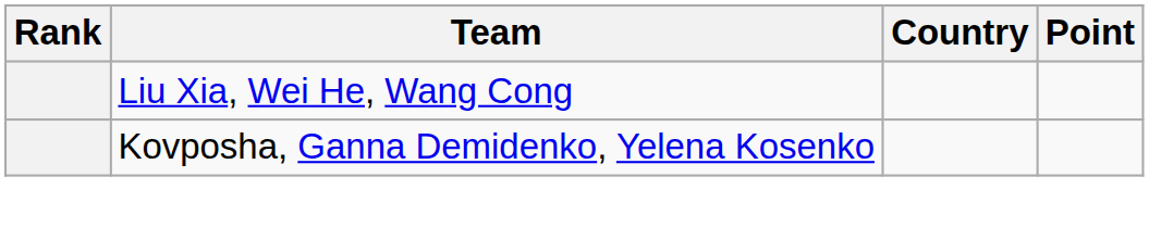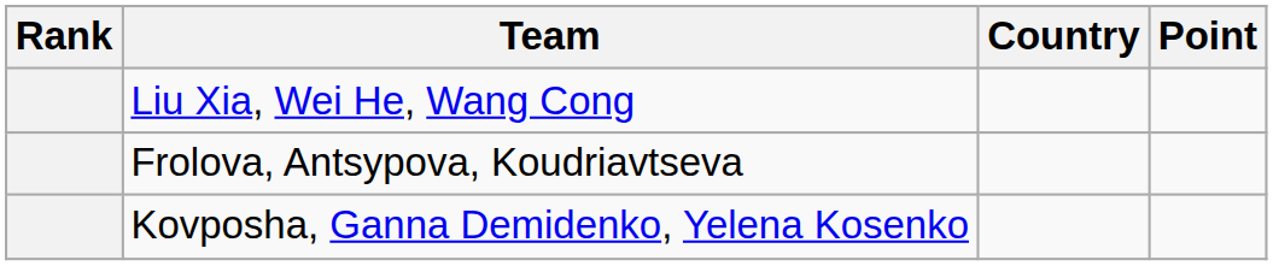+ row: Frolova, Antsypova, Koudriavtseva
